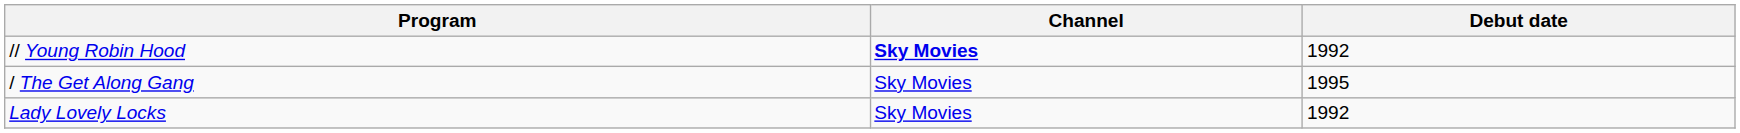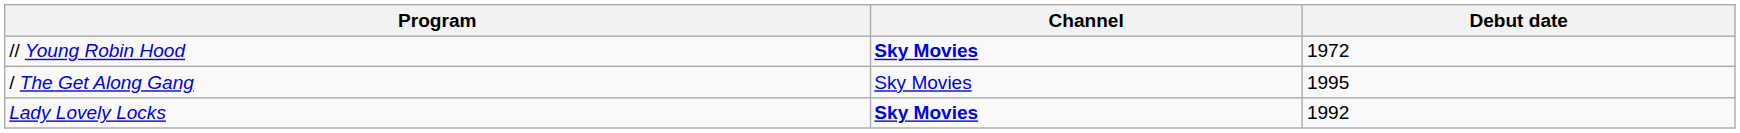// Young Robin Hood | Debut date: 1992 -> 1972
Lady Lovely Locks | Channel: normal -> bold
